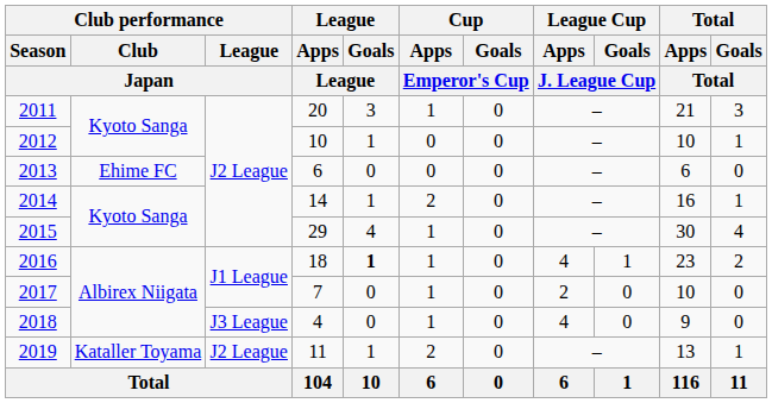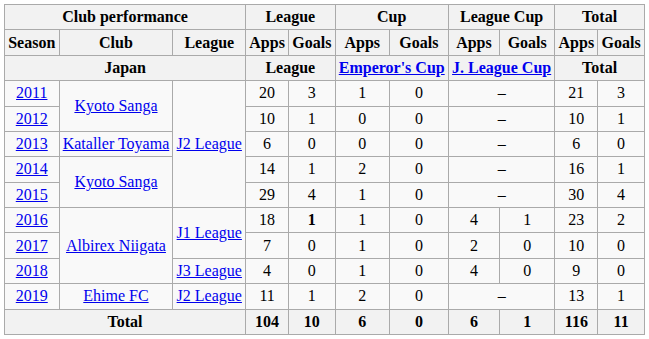2013 | Club performance / Club / Japan: Ehime FC -> Kataller Toyama
2019 | Club performance / Club / Japan: Kataller Toyama -> Ehime FC
